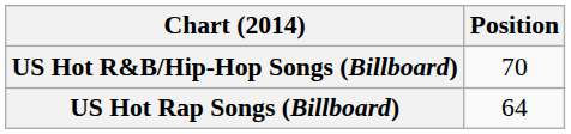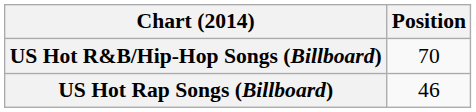US Hot Rap Songs (Billboard) | Position: 64 -> 46
